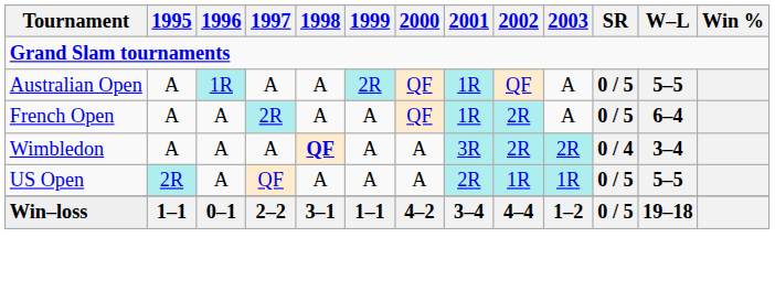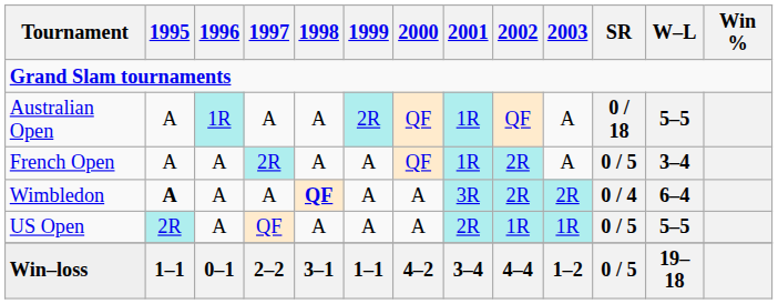Australian Open | SR: 0 / 5 -> 0 / 18
French Open | W–L: 6–4 -> 3–4
Wimbledon | 1995: normal -> bold
Wimbledon | W–L: 3–4 -> 6–4
